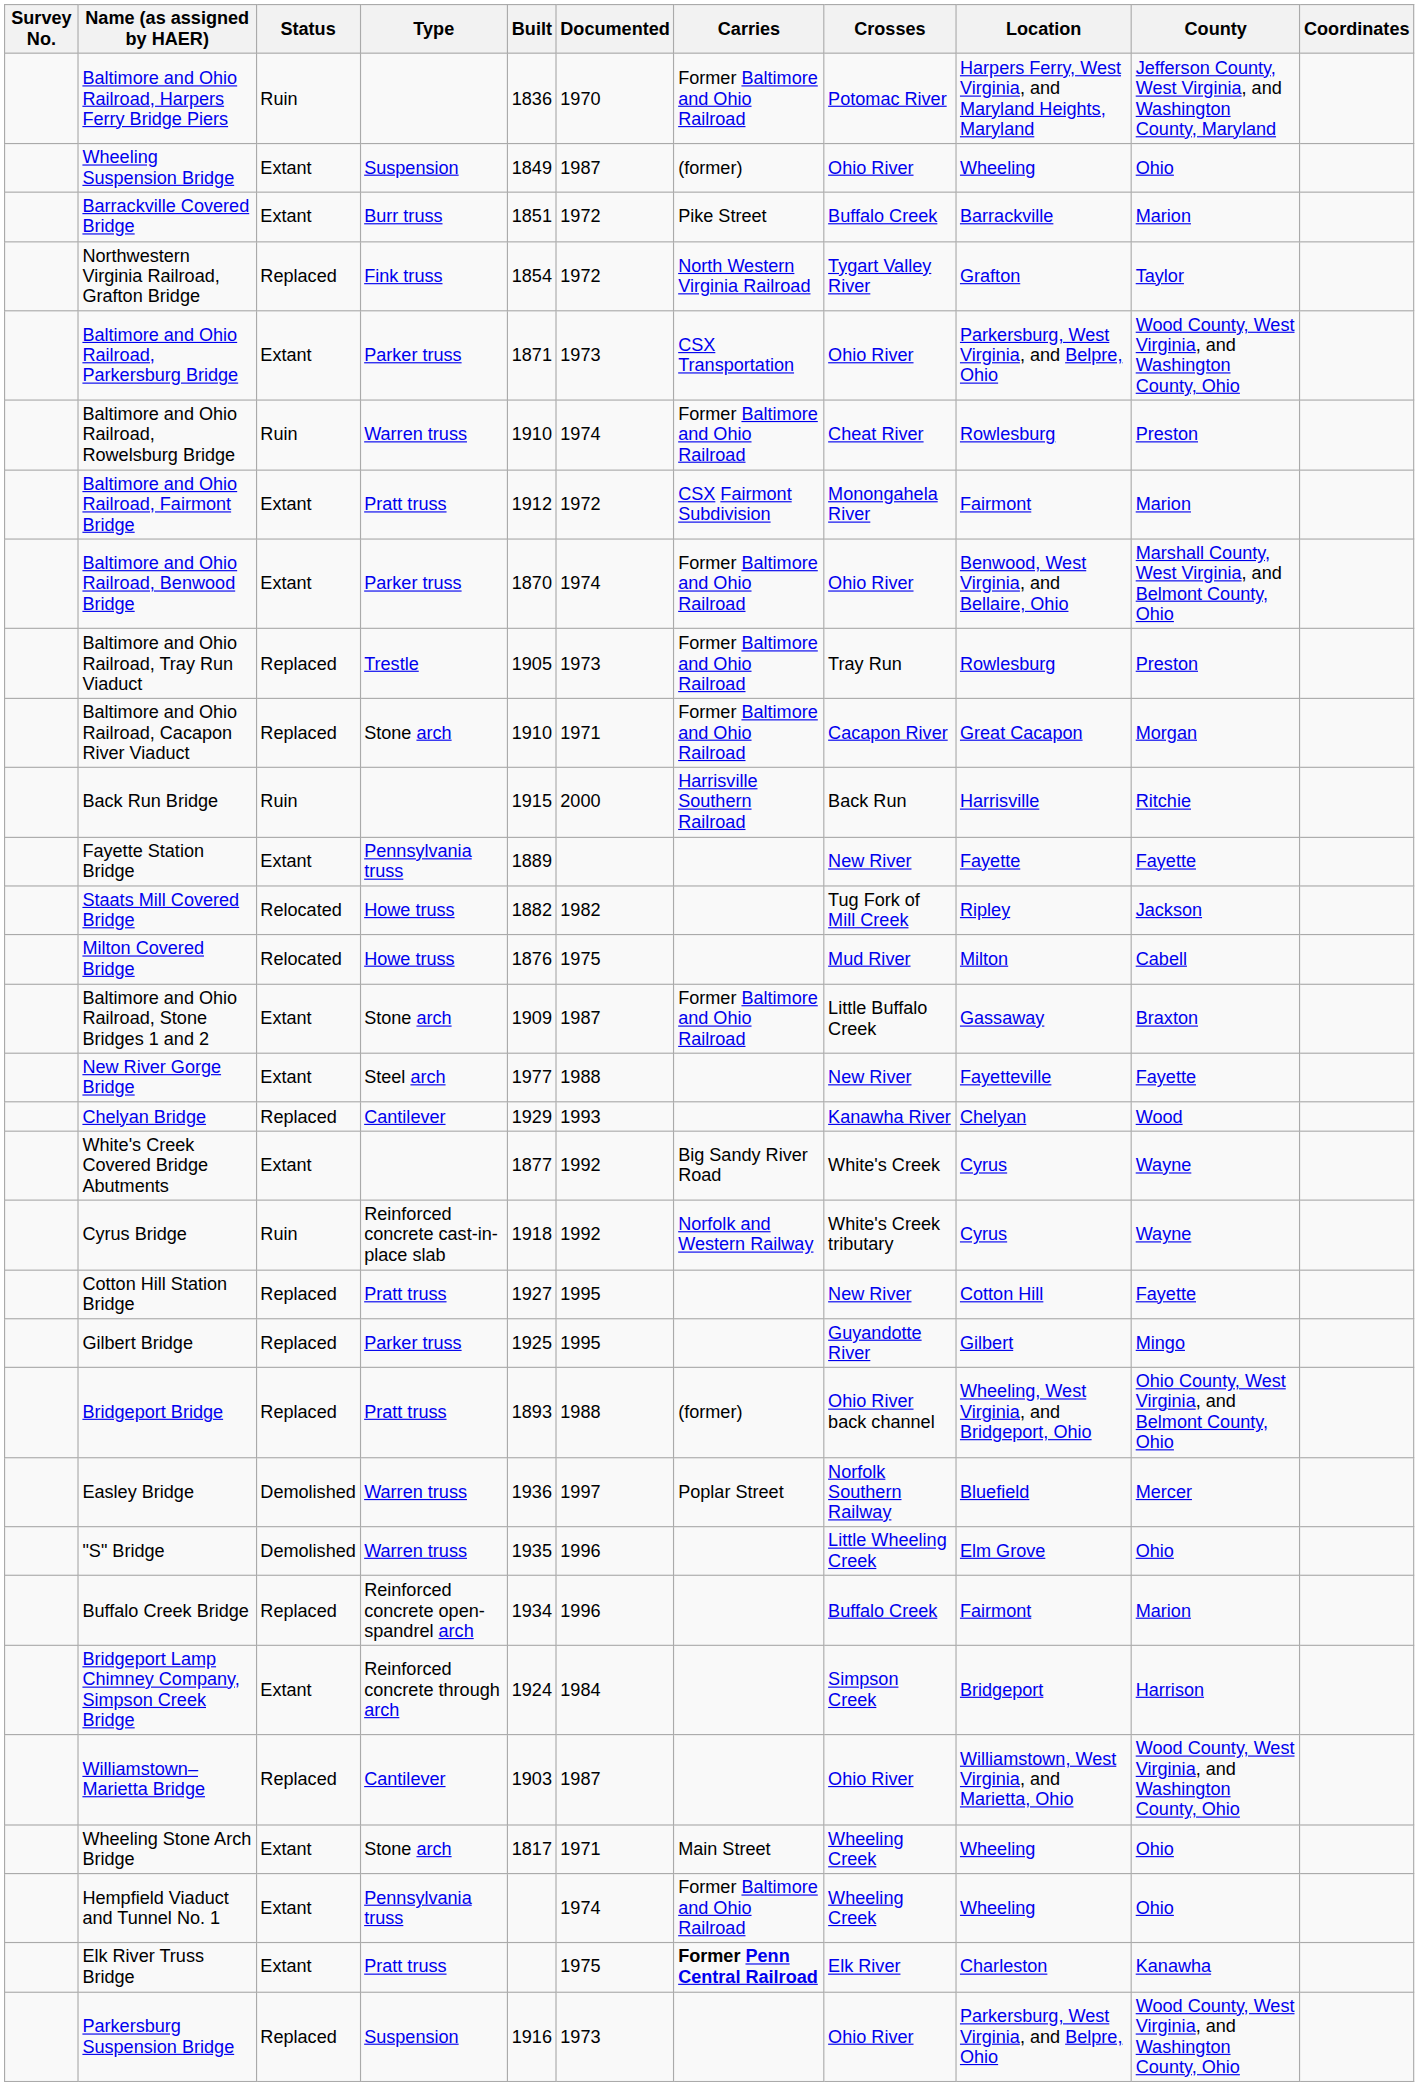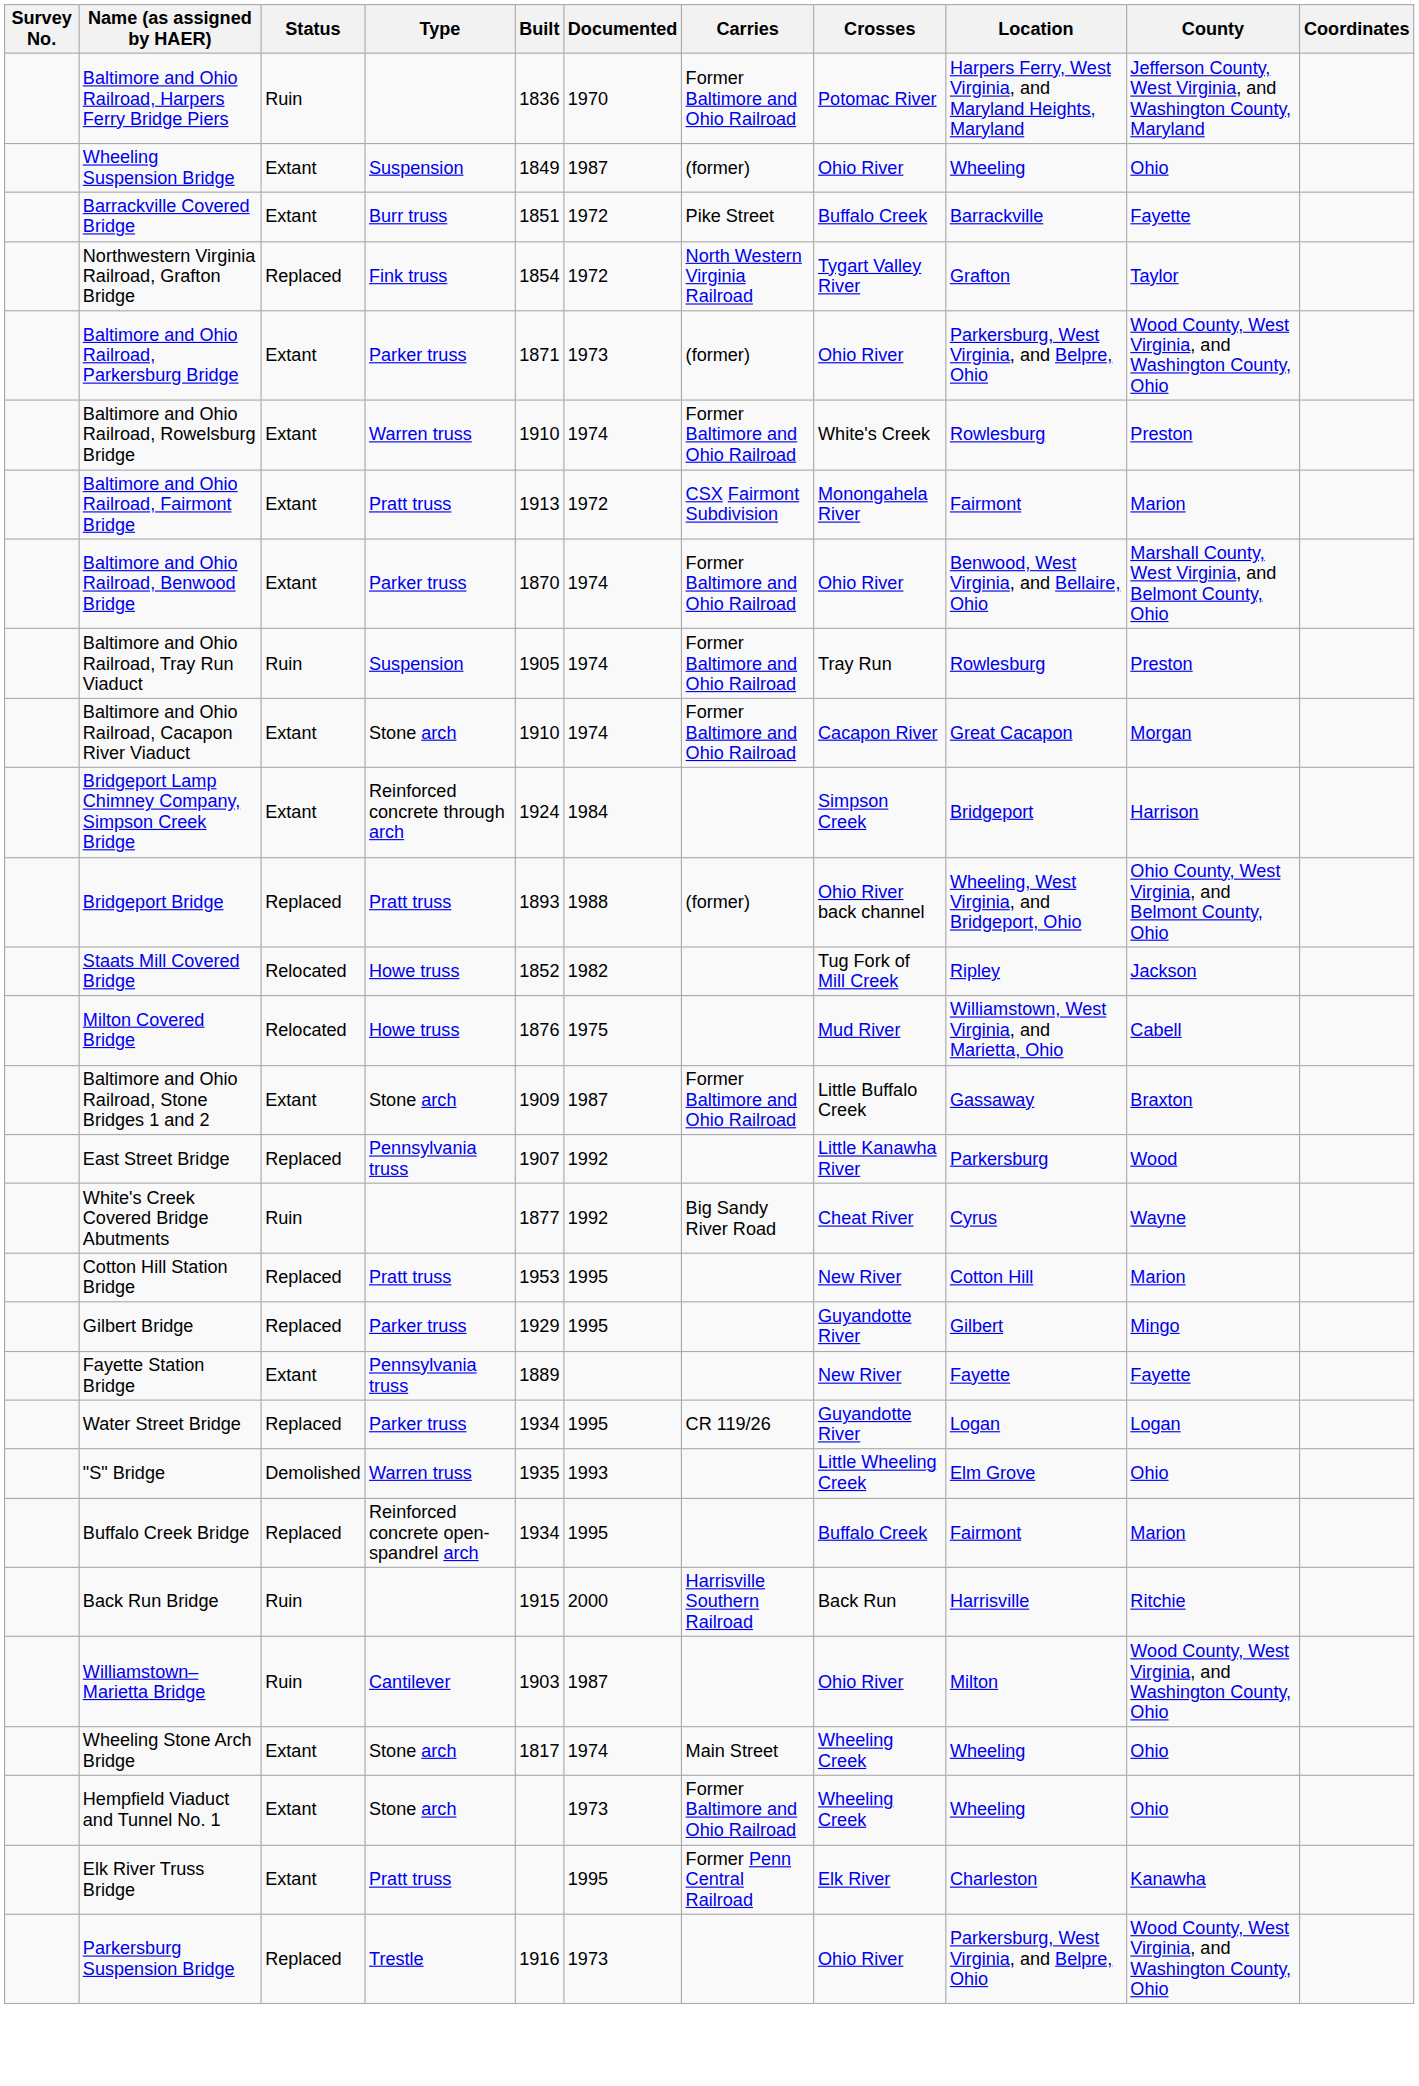Barrackville Covered Bridge | County: Marion -> Fayette
Baltimore and Ohio Railroad, Parkersburg Bridge | Carries: CSX Transportation -> (former)
Baltimore and Ohio Railroad, Rowelsburg Bridge | Status: Ruin -> Extant
Baltimore and Ohio Railroad, Rowelsburg Bridge | Crosses: Cheat River -> White's Creek
Baltimore and Ohio Railroad, Fairmont Bridge | Built: 1912 -> 1913
Baltimore and Ohio Railroad, Tray Run Viaduct | Status: Replaced -> Ruin
Baltimore and Ohio Railroad, Tray Run Viaduct | Type: Trestle -> Suspension
Baltimore and Ohio Railroad, Tray Run Viaduct | Documented: 1973 -> 1974
Baltimore and Ohio Railroad, Cacapon River Viaduct | Status: Replaced -> Extant
Baltimore and Ohio Railroad, Cacapon River Viaduct | Documented: 1971 -> 1974
rows swapped: Bridgeport Lamp Chimney Company, Simpson Creek Bridge <-> Back Run Bridge
rows swapped: Bridgeport Bridge <-> Fayette Station Bridge
Staats Mill Covered Bridge | Built: 1882 -> 1852
Milton Covered Bridge | Location: Milton -> Williamstown, West Virginia, and Marietta, Ohio
- row: New River Gorge Bridge | Extant | Steel arch | 1977 | 1988 | New River | Fayetteville | Fayette
+ row: East Street Bridge | Replaced | Pennsylvania truss | 1907 | 1992 | Little Kanawha River | Parkersburg | Wood
- row: Chelyan Bridge | Replaced | Cantilever | 1929 | 1993 | Kanawha River | Chelyan | Wood
White's Creek Covered Bridge Abutments | Status: Extant -> Ruin
White's Creek Covered Bridge Abutments | Crosses: White's Creek -> Cheat River
- row: Cyrus Bridge | Ruin | Reinforced concrete cast-in-place slab | 1918 | 1992 | Norfolk and Western Railway | White's Creek tributary | Cyrus | Wayne
Cotton Hill Station Bridge | Built: 1927 -> 1953
Cotton Hill Station Bridge | County: Fayette -> Marion
Gilbert Bridge | Built: 1925 -> 1929
+ row: Water Street Bridge | Replaced | Parker truss | 1934 | 1995 | CR 119/26 | Guyandotte River | Logan | Logan
- row: Easley Bridge | Demolished | Warren truss | 1936 | 1997 | Poplar Street | Norfolk Southern Railway | Bluefield | Mercer
"S" Bridge | Documented: 1996 -> 1993
Buffalo Creek Bridge | Documented: 1996 -> 1995
Williamstown–Marietta Bridge | Status: Replaced -> Ruin
Williamstown–Marietta Bridge | Location: Williamstown, West Virginia, and Marietta, Ohio -> Milton
Wheeling Stone Arch Bridge | Documented: 1971 -> 1974
Hempfield Viaduct and Tunnel No. 1 | Type: Pennsylvania truss -> Stone arch
Hempfield Viaduct and Tunnel No. 1 | Documented: 1974 -> 1973
Elk River Truss Bridge | Documented: 1975 -> 1995
Elk River Truss Bridge | Carries: bold -> normal
Parkersburg Suspension Bridge | Type: Suspension -> Trestle
